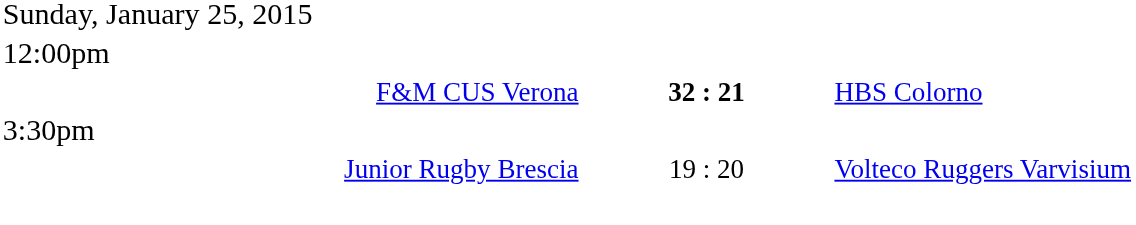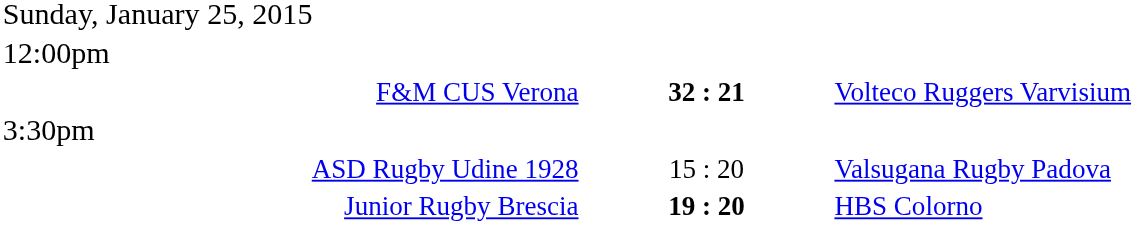F&M CUS Verona | column 3: HBS Colorno -> Volteco Ruggers Varvisium
+ row: ASD Rugby Udine 1928 | 15 : 20 | Valsugana Rugby Padova
Junior Rugby Brescia | column 2: normal -> bold
Junior Rugby Brescia | column 3: Volteco Ruggers Varvisium -> HBS Colorno
